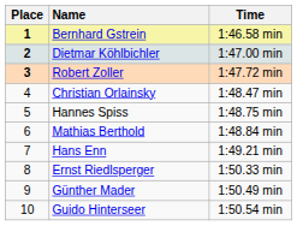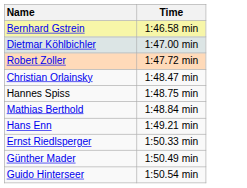- column: Place | 1 | 2 | 3 | 4 | 5 | 6 | 7 | 8 | 9 | 10
